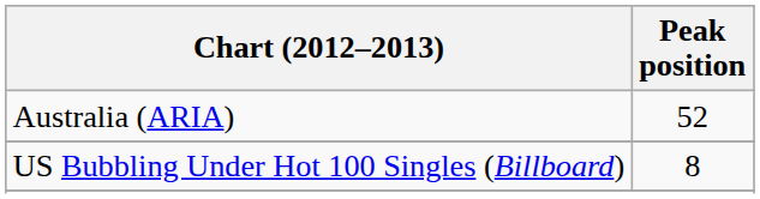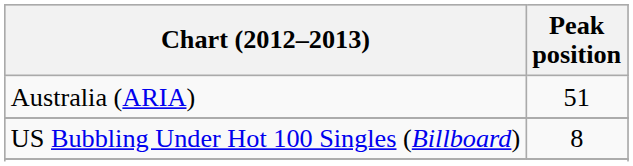Australia (ARIA) | Peak position: 52 -> 51
